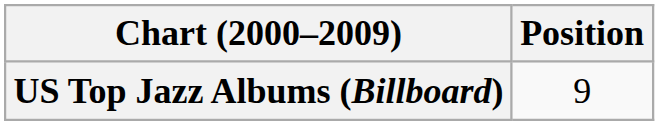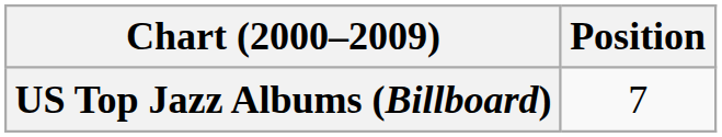US Top Jazz Albums (Billboard) | Position: 9 -> 7
